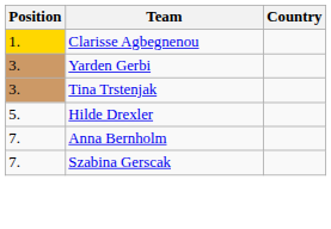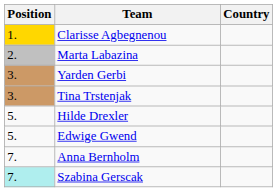+ row: 2. | Marta Labazina
+ row: 5. | Edwige Gwend
Szabina Gerscak | Position: no background -> paleturquoise background
